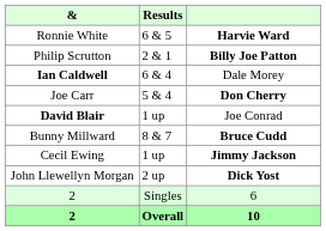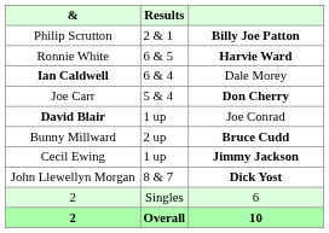rows swapped: Ronnie White <-> Philip Scrutton
Bunny Millward | Results: 8 & 7 -> 2 up
John Llewellyn Morgan | Results: 2 up -> 8 & 7
